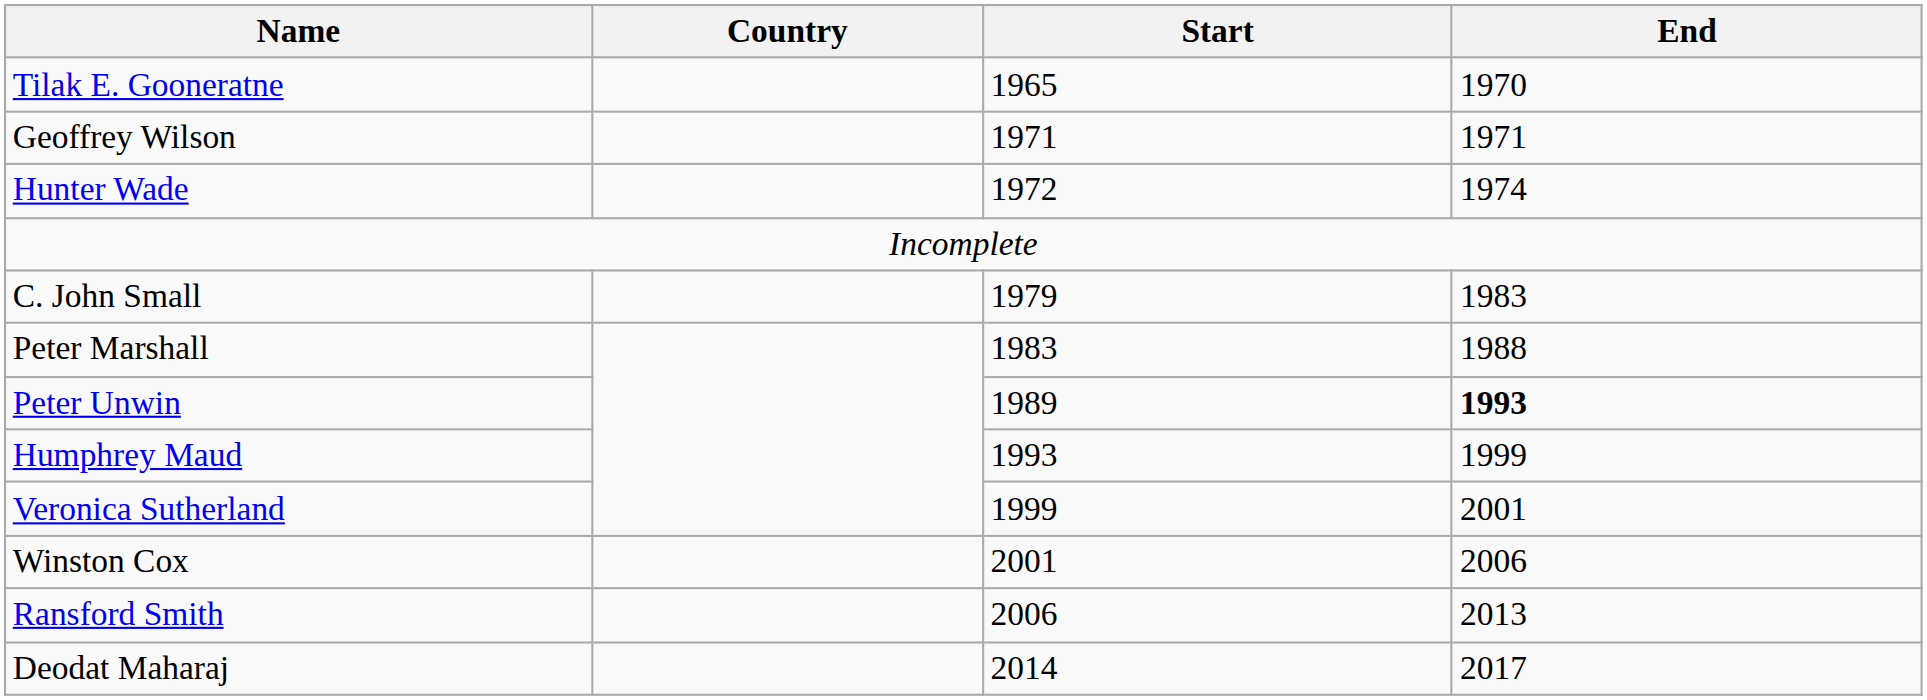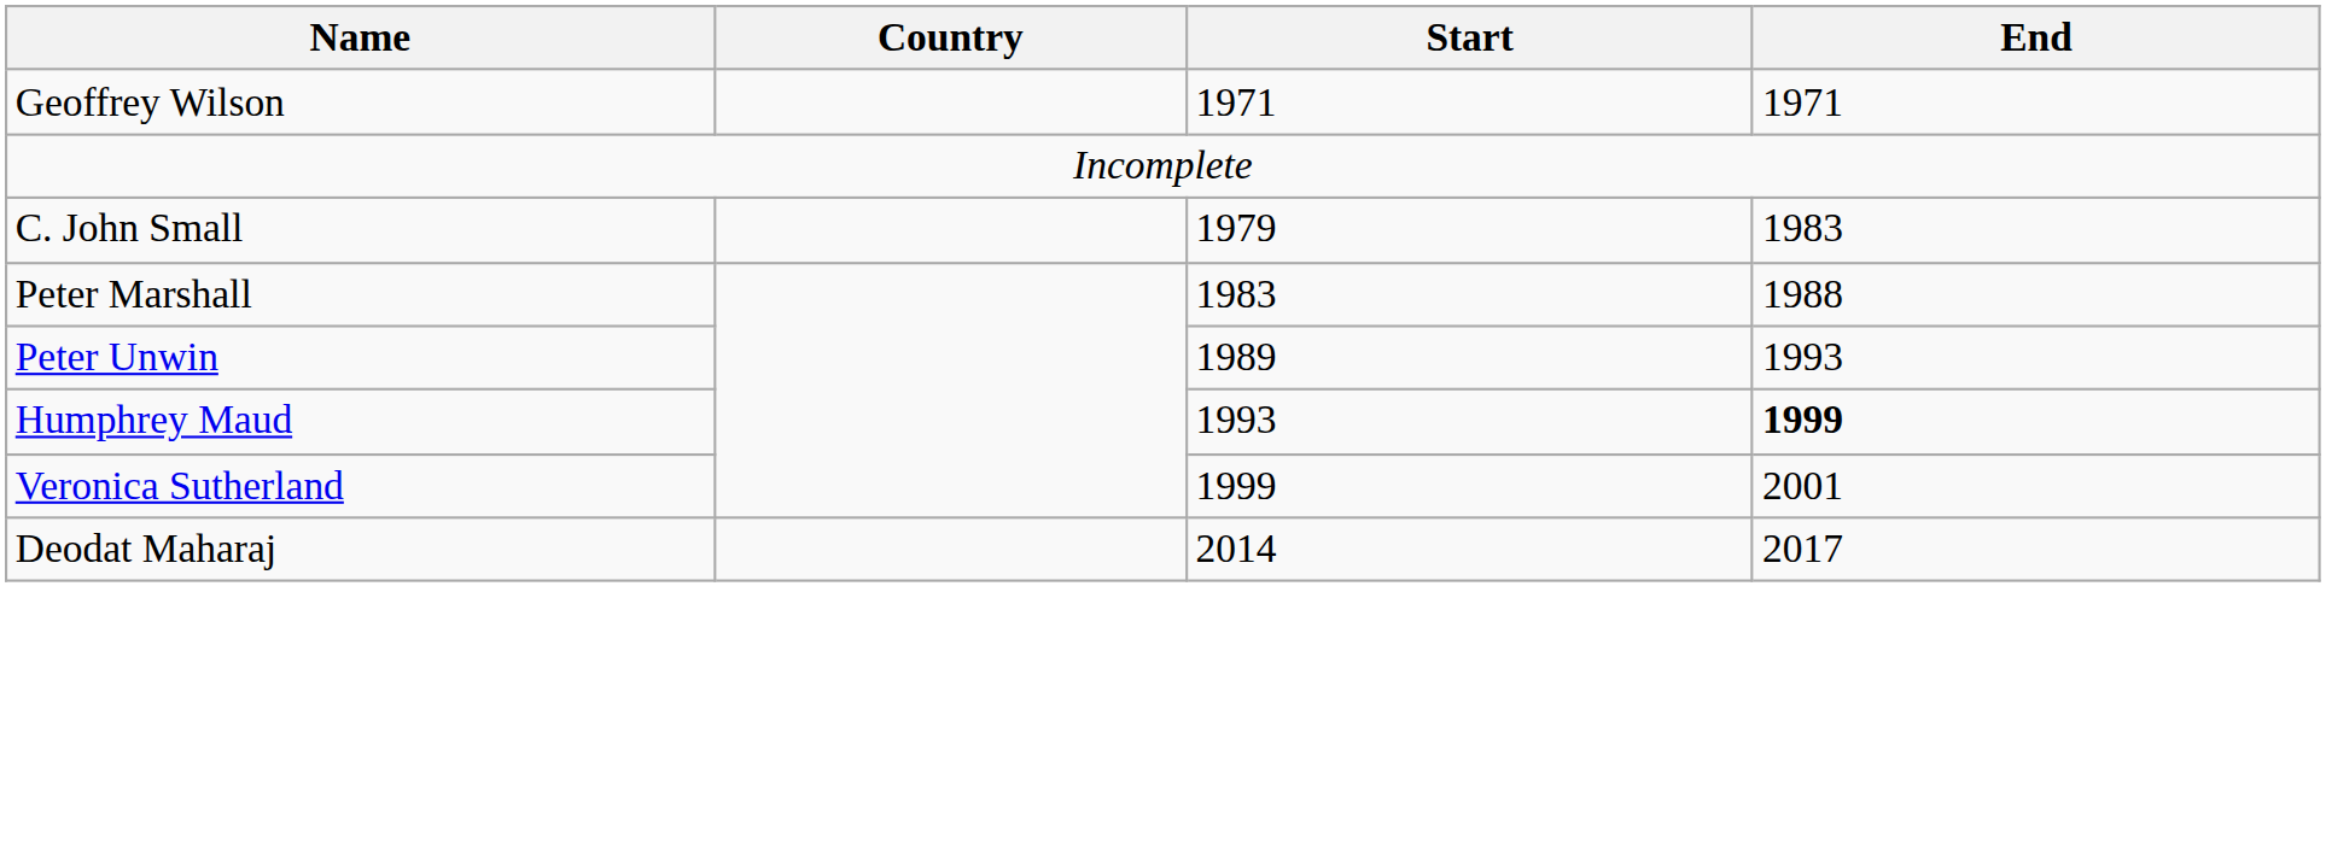- row: Tilak E. Gooneratne | 1965 | 1970
- row: Hunter Wade | 1972 | 1974
Peter Unwin | End: bold -> normal
Humphrey Maud | End: normal -> bold
- row: Winston Cox | 2001 | 2006
- row: Ransford Smith | 2006 | 2013
